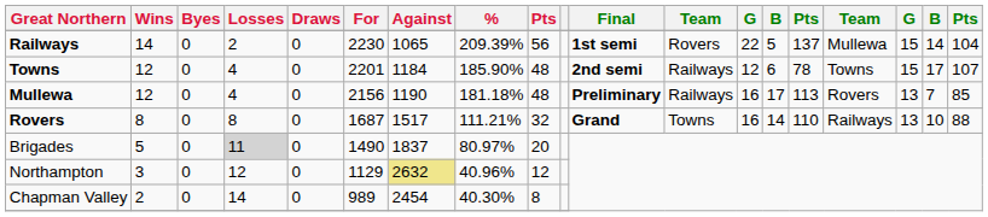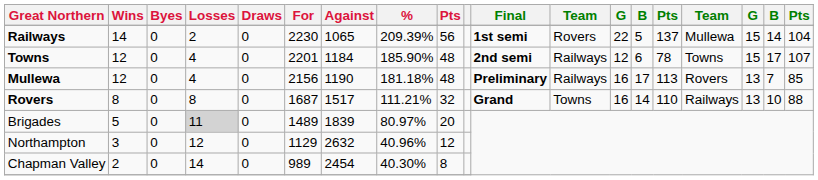Brigades | For: 1490 -> 1489
Brigades | Against: 1837 -> 1839
Northampton | Against: khaki background -> no background
